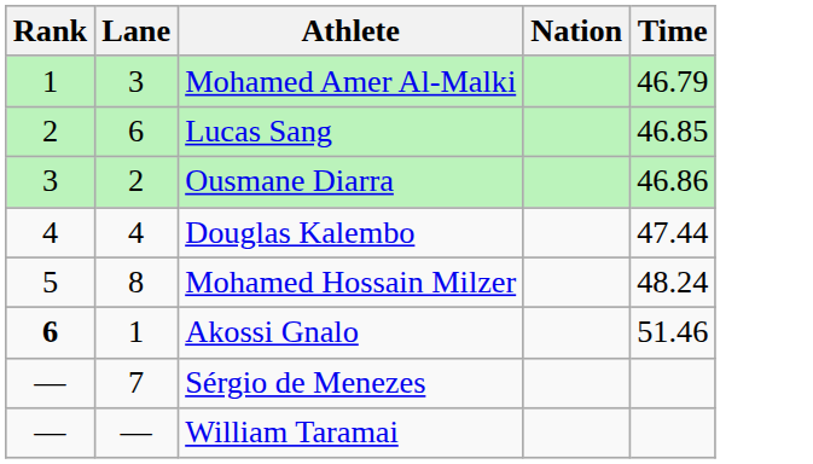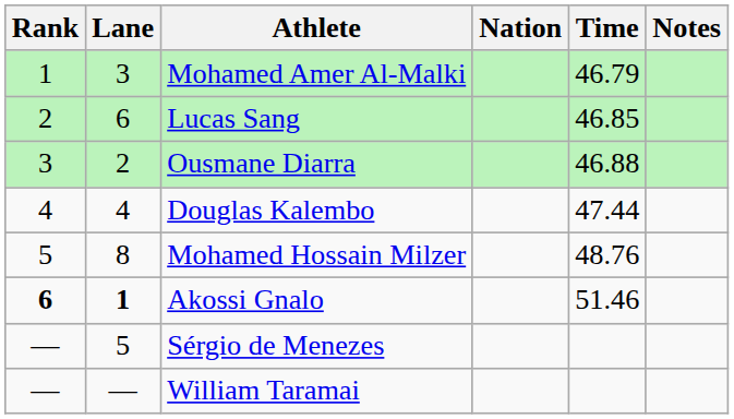+ column: Notes
Ousmane Diarra | Time: 46.86 -> 46.88
Mohamed Hossain Milzer | Time: 48.24 -> 48.76
Akossi Gnalo | Lane: normal -> bold
Sérgio de Menezes | Lane: 7 -> 5
